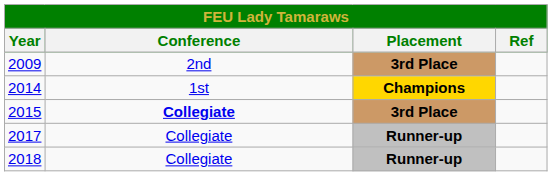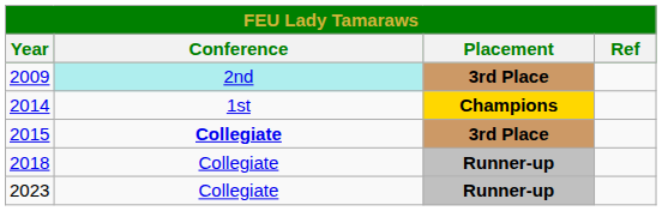2009 | Conference: no background -> paleturquoise background
- row: 2017 | Collegiate | Runner-up
+ row: 2023 | Collegiate | Runner-up
